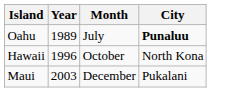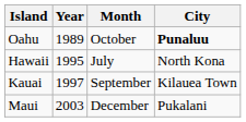Oahu | Month: July -> October
Hawaii | Year: 1996 -> 1995
Hawaii | Month: October -> July
+ row: Kauai | 1997 | September | Kilauea Town
